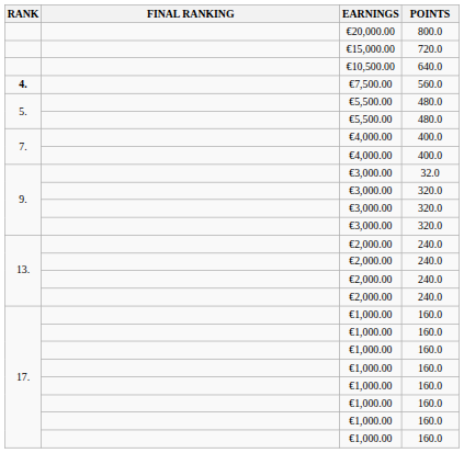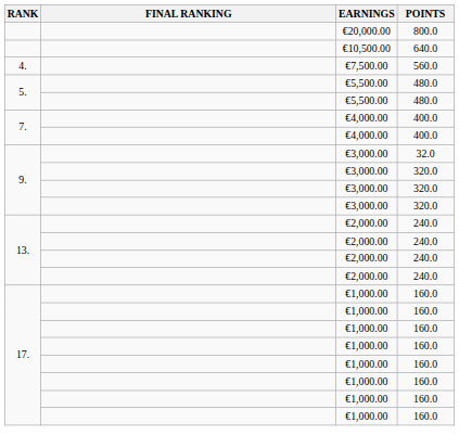- row: €15,000.00 | 720.0
560.0 | RANK: bold -> normal
